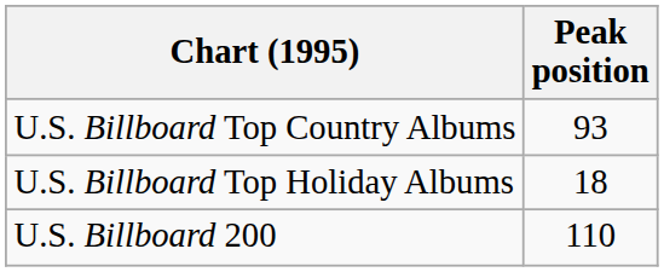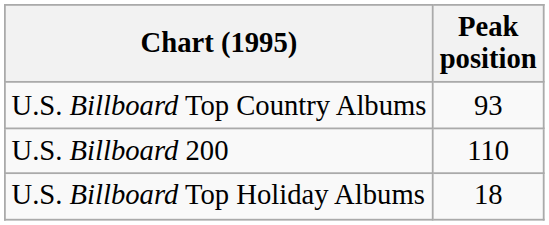rows swapped: U.S. Billboard 200 <-> U.S. Billboard Top Holiday Albums
